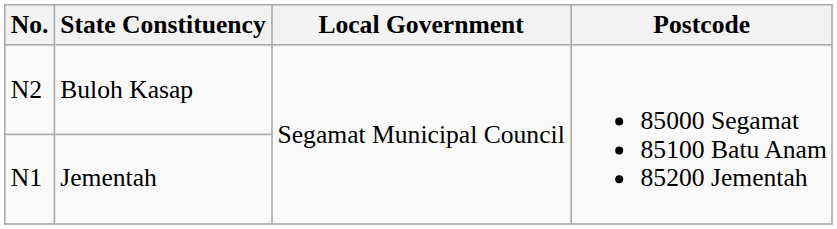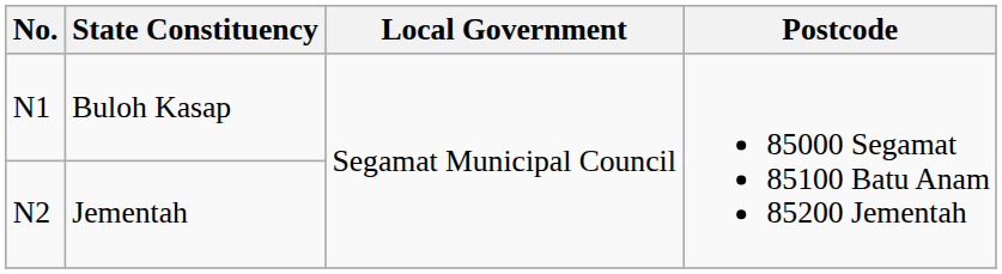Buloh Kasap | No.: N2 -> N1
Jementah | No.: N1 -> N2
